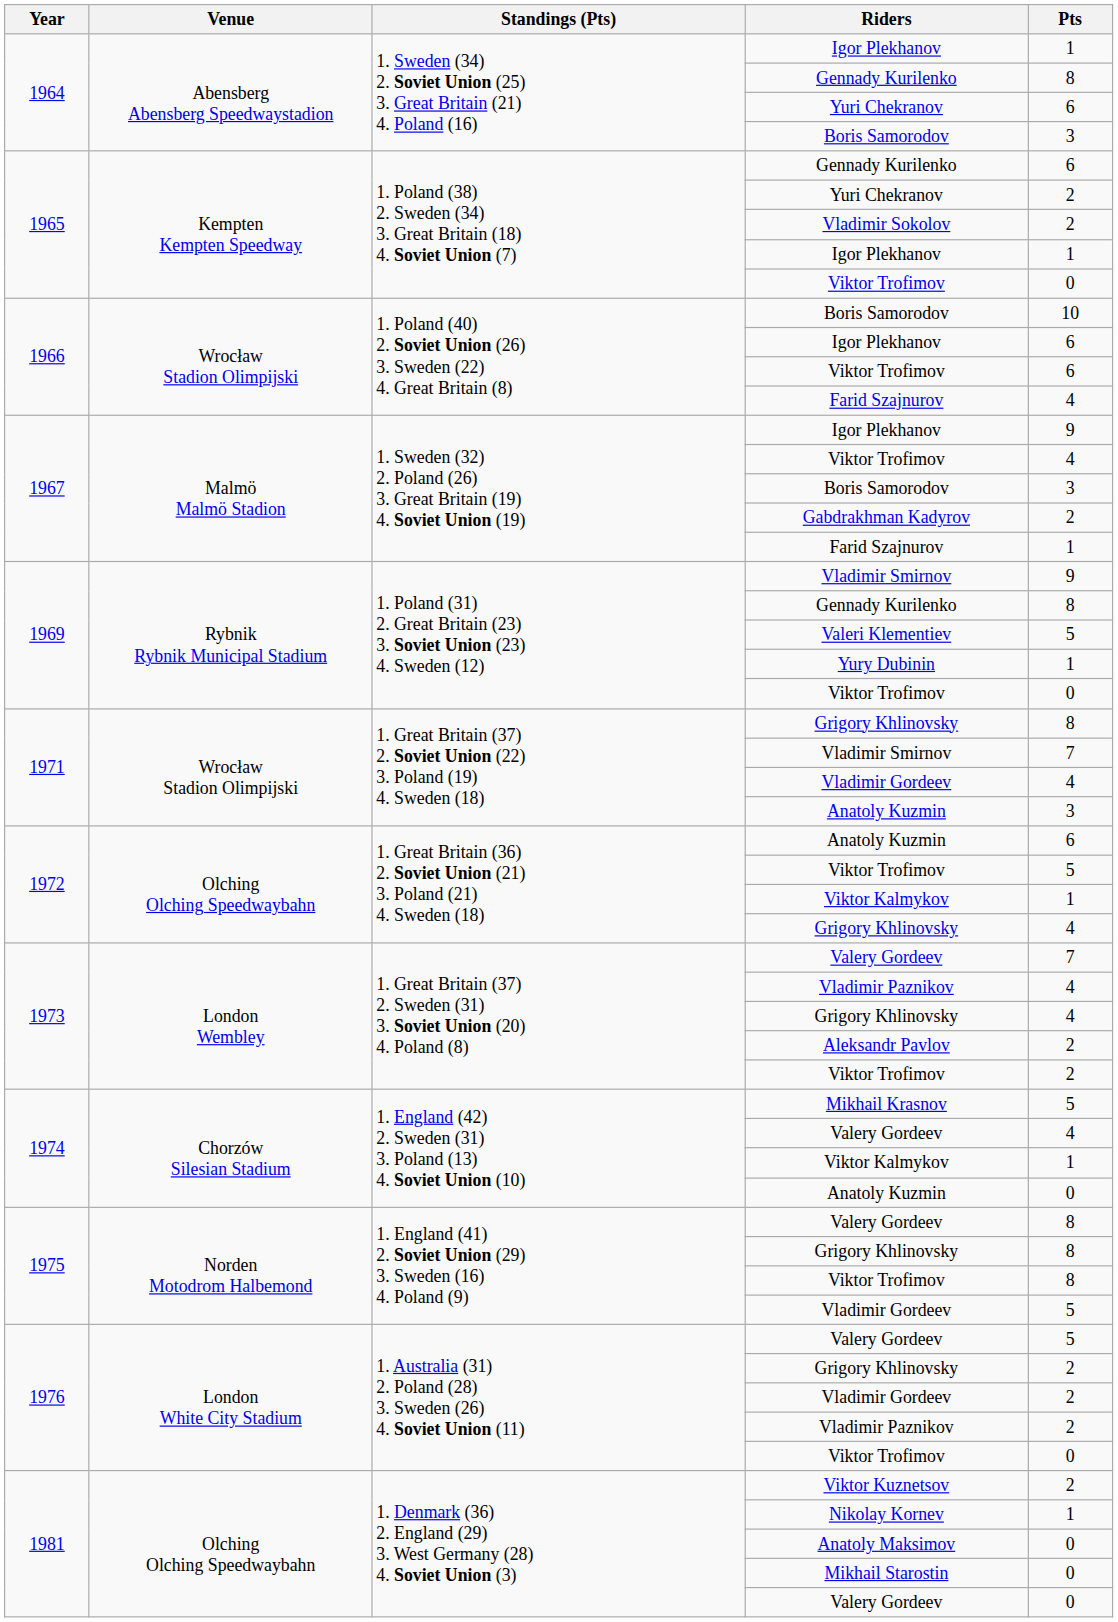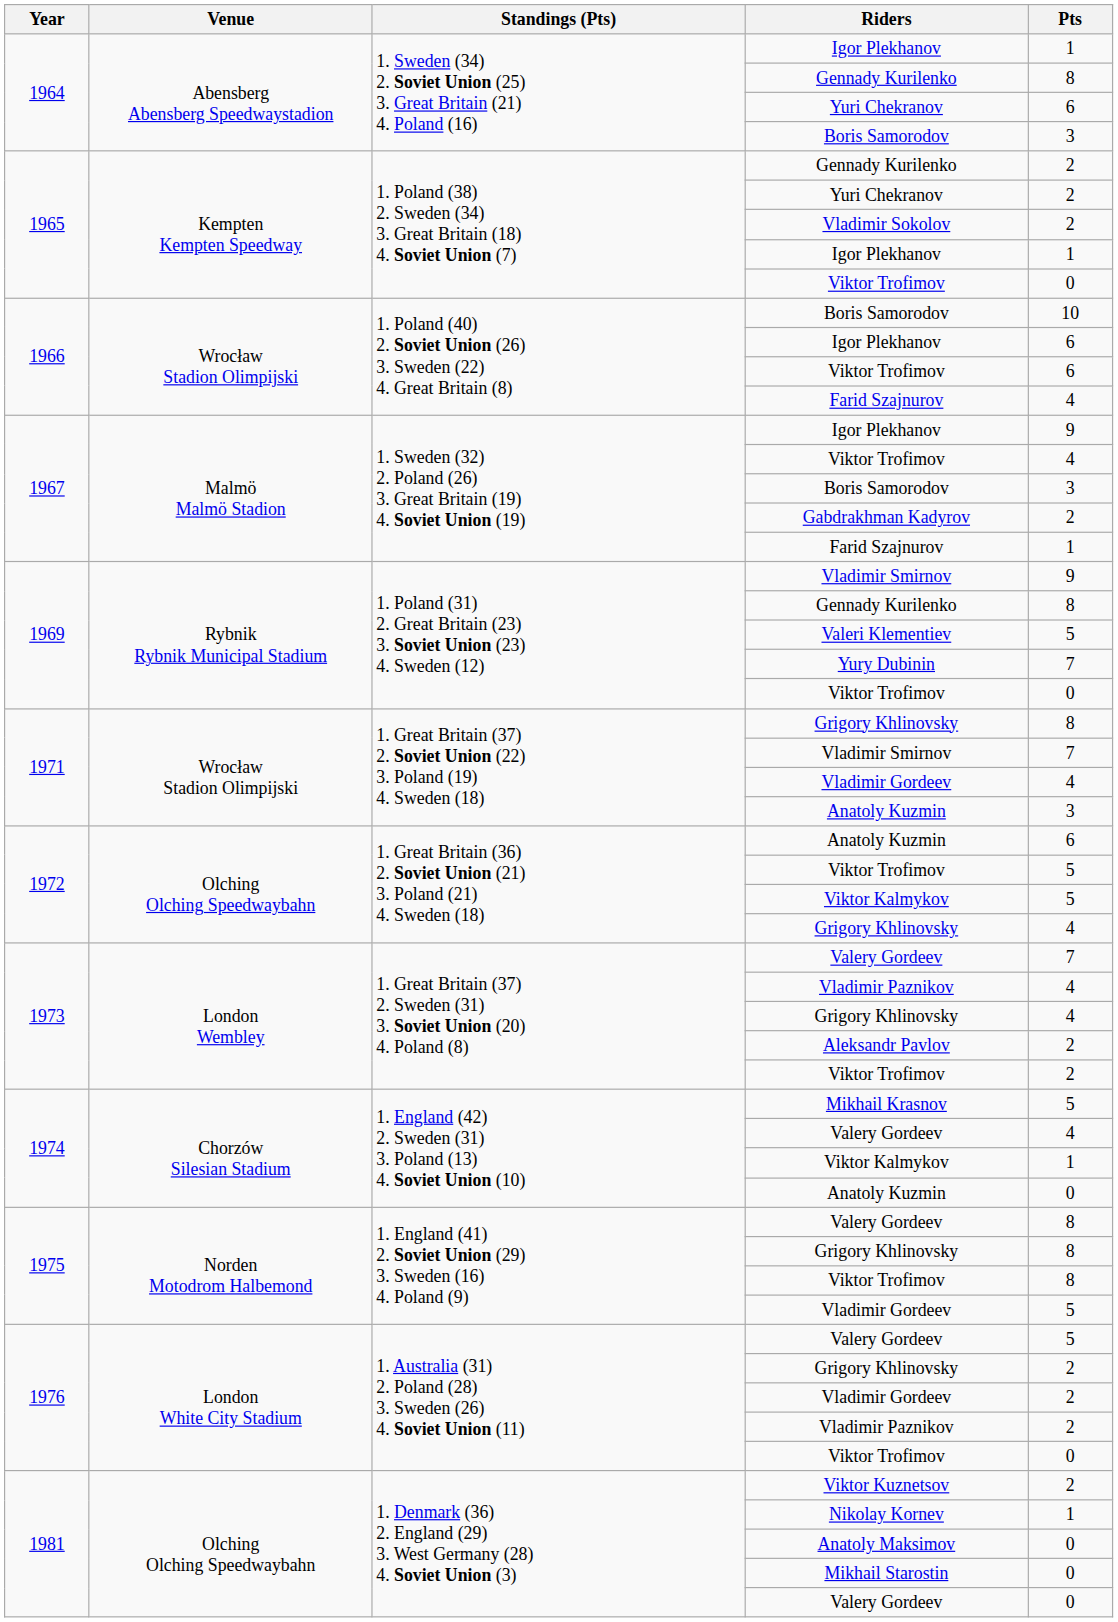1965 / Gennady Kurilenko | Pts: 6 -> 2
Yury Dubinin | Pts: 1 -> 7
1972 / Viktor Kalmykov | Pts: 1 -> 5
